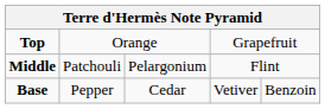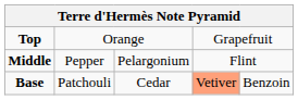Middle | column 2: Patchouli -> Pepper
Base | column 2: Pepper -> Patchouli
Base | column 4: no background -> lightsalmon background
